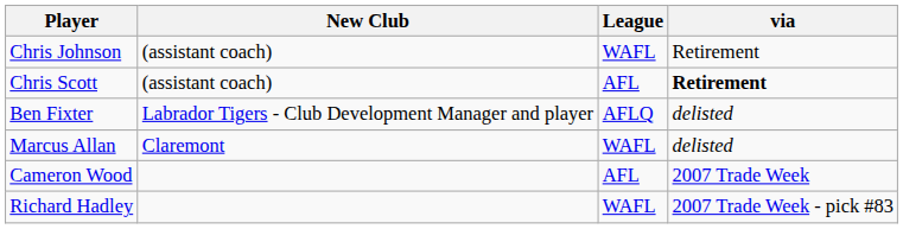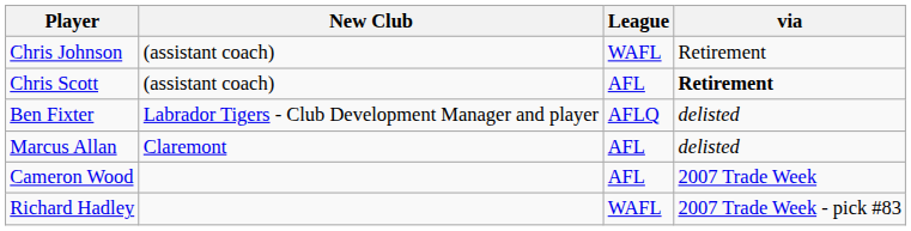Marcus Allan | League: WAFL -> AFL
